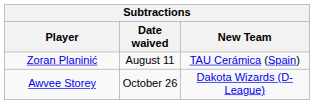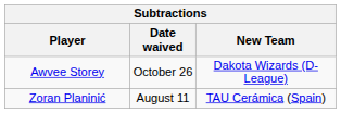rows swapped: Zoran Planinić <-> Awvee Storey
